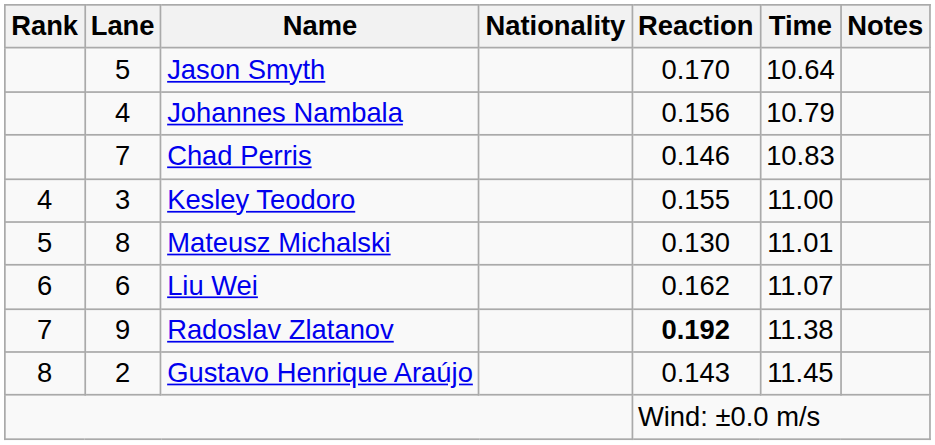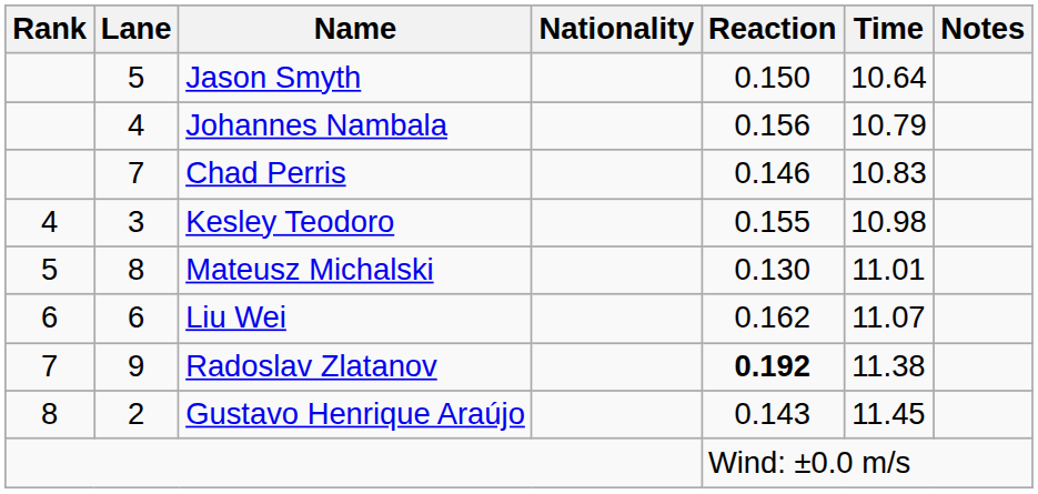Jason Smyth | Reaction: 0.170 -> 0.150
Kesley Teodoro | Time: 11.00 -> 10.98
